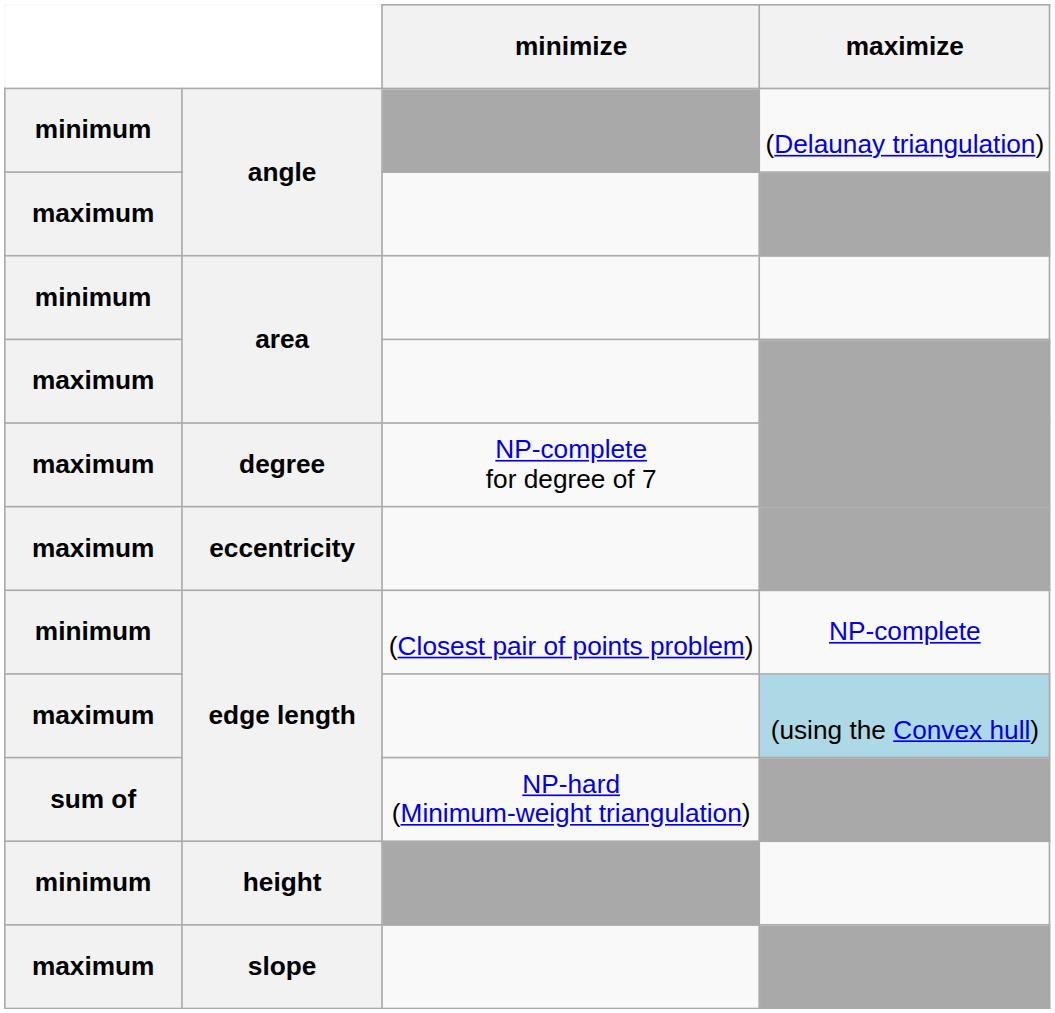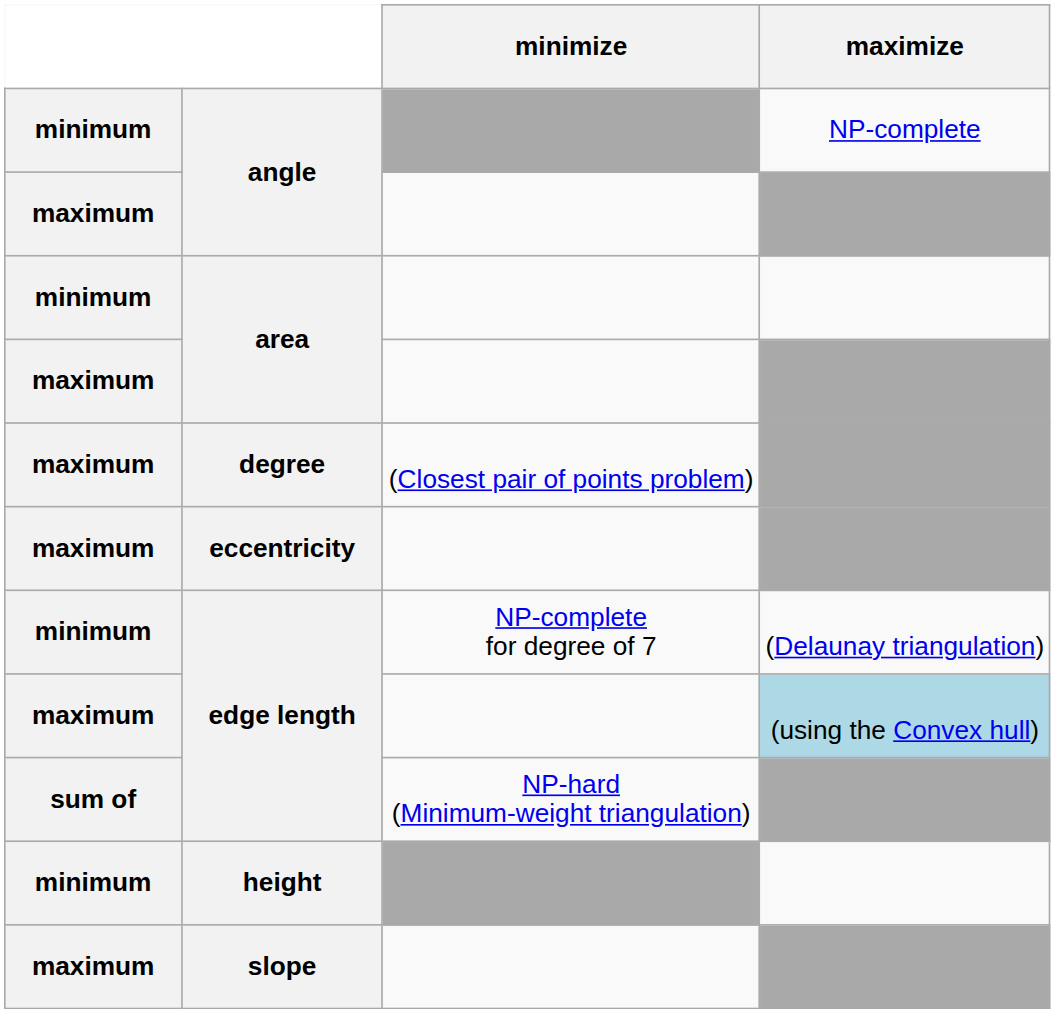minimum / angle | maximize: (Delaunay triangulation) -> NP-complete
degree | minimize: NP-complete for degree of 7 -> (Closest pair of points problem)
minimum / edge length | minimize: (Closest pair of points problem) -> NP-complete for degree of 7
minimum / edge length | maximize: NP-complete -> (Delaunay triangulation)
